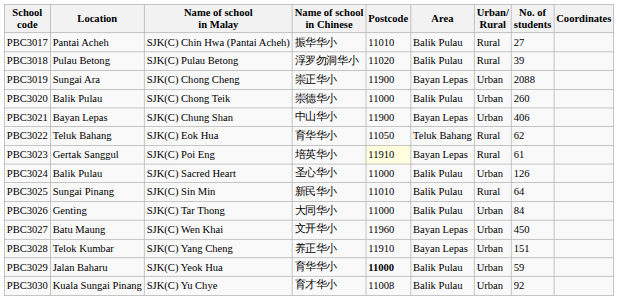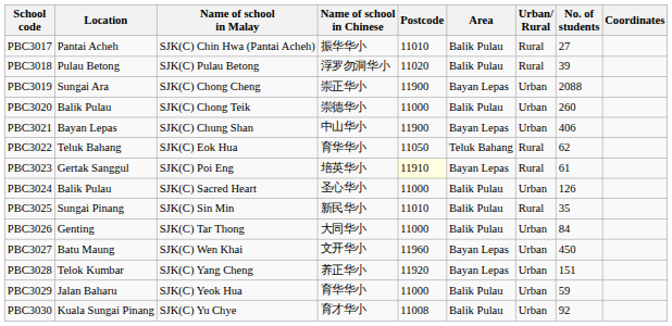PBC3025 | No. of students: 64 -> 35
PBC3028 | Postcode: 11910 -> 11920
PBC3029 | Postcode: bold -> normal
